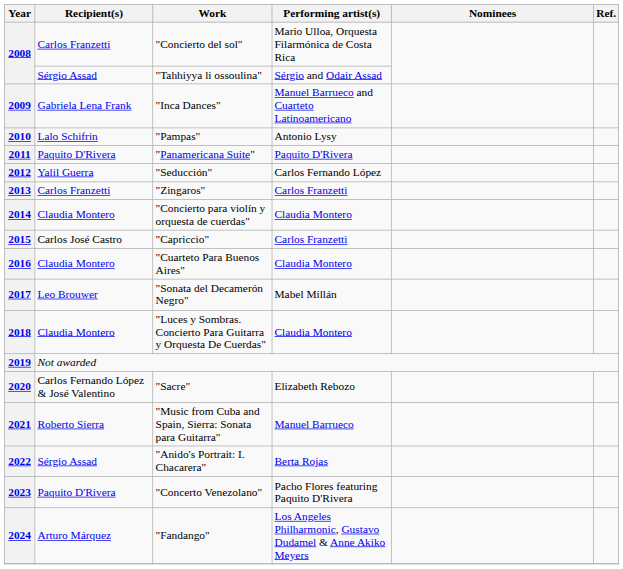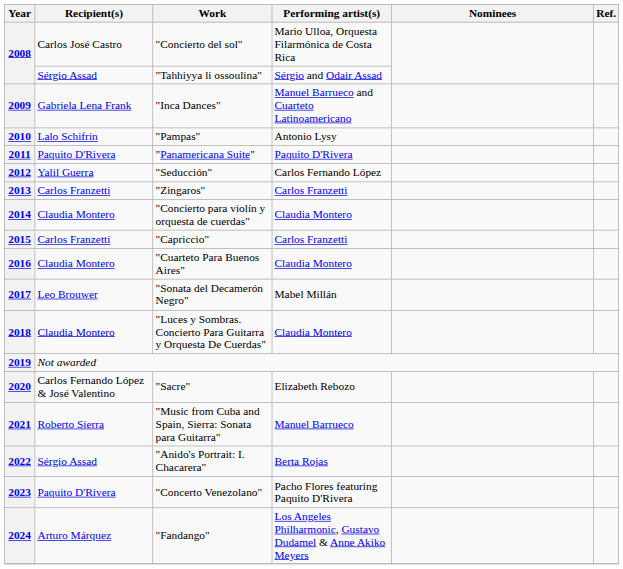2008 / "Concierto del sol" | Recipient(s): Carlos Franzetti -> Carlos José Castro
2015 | Recipient(s): Carlos José Castro -> Carlos Franzetti
